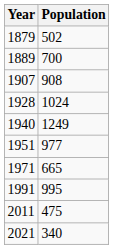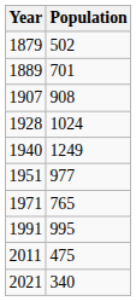1889 | Population: 700 -> 701
1971 | Population: 665 -> 765
